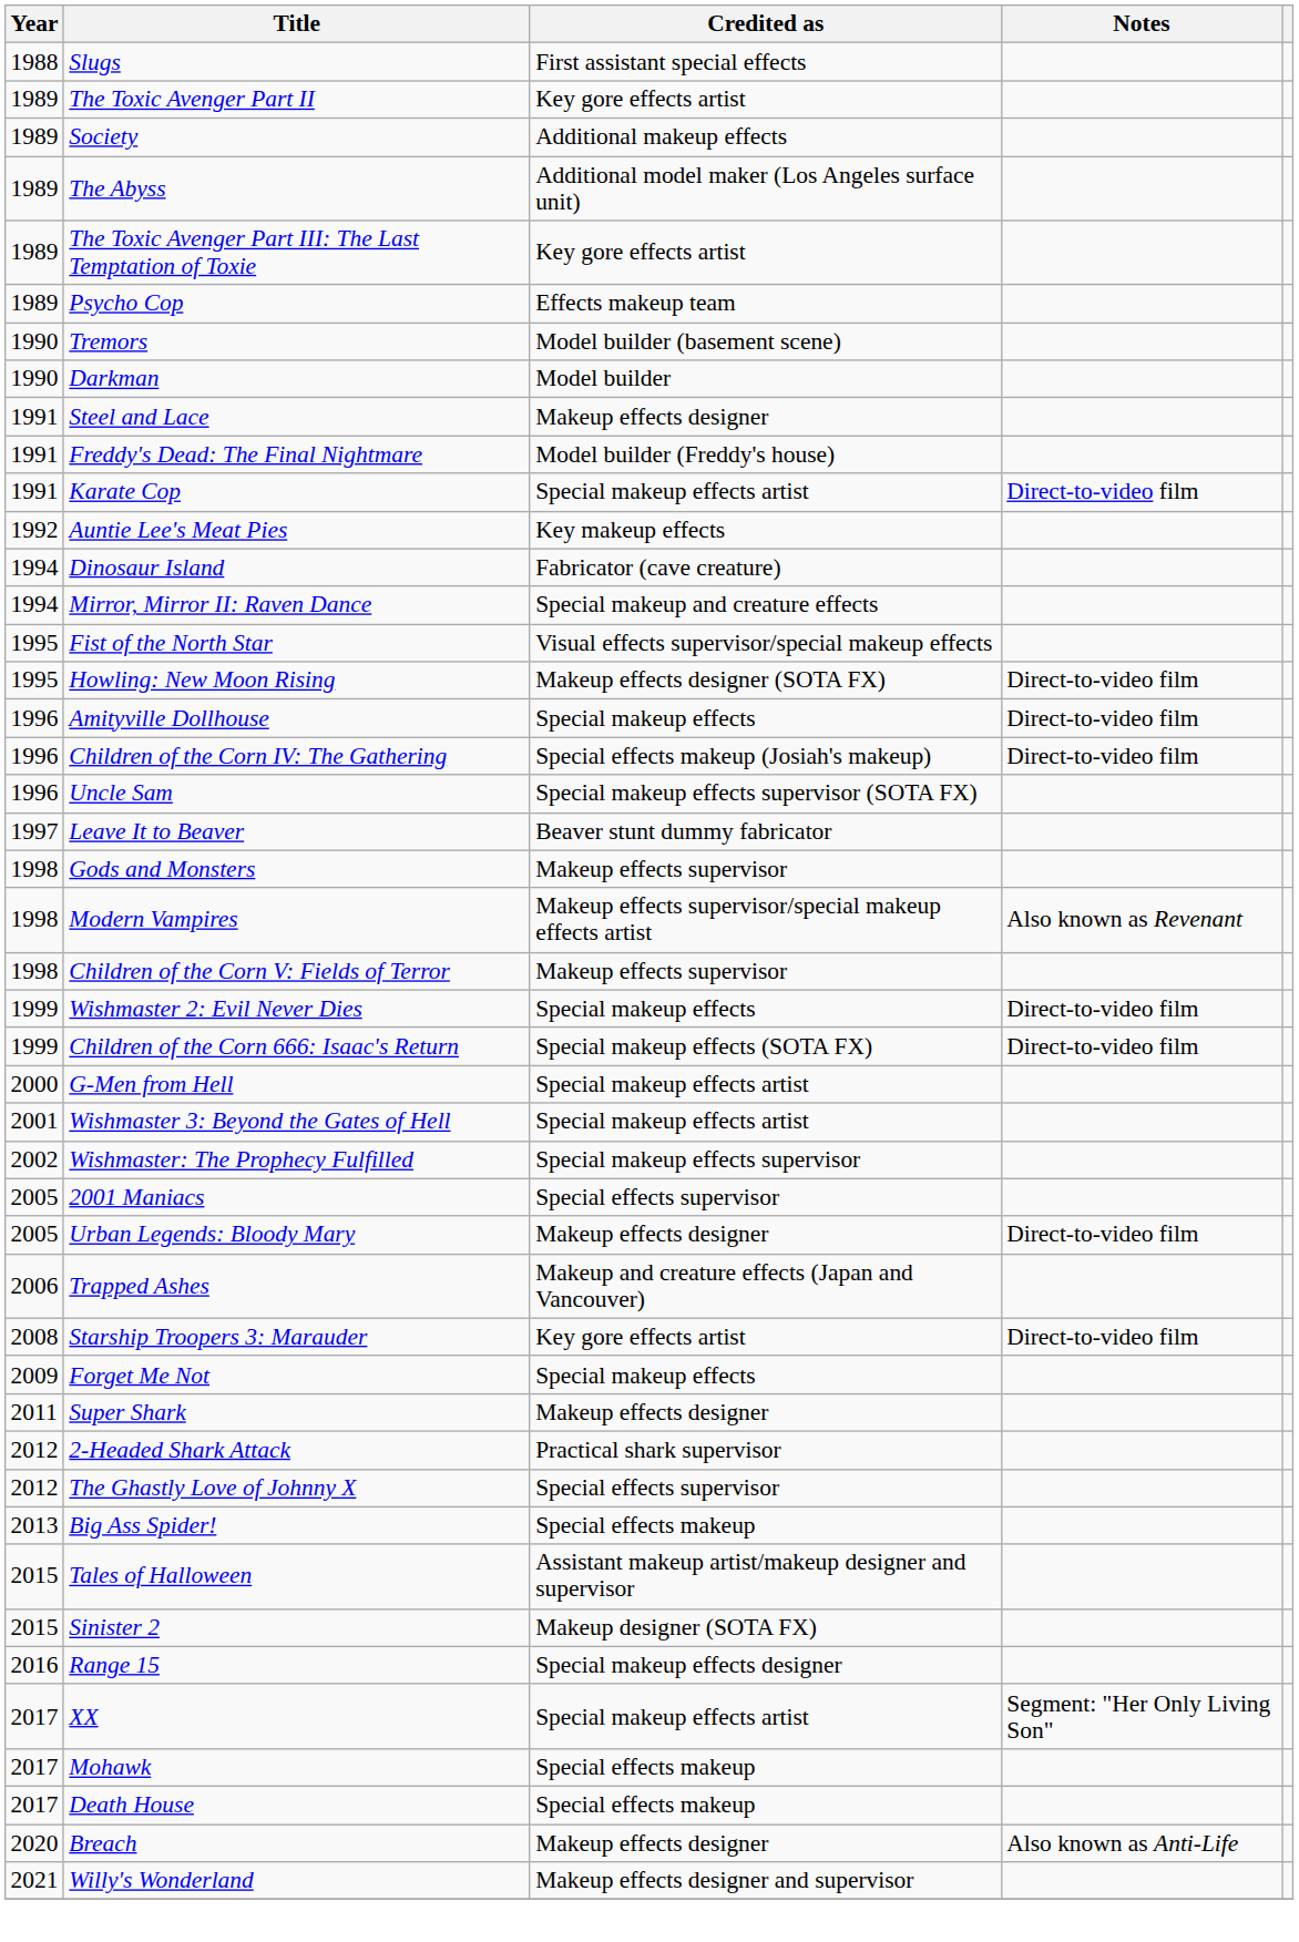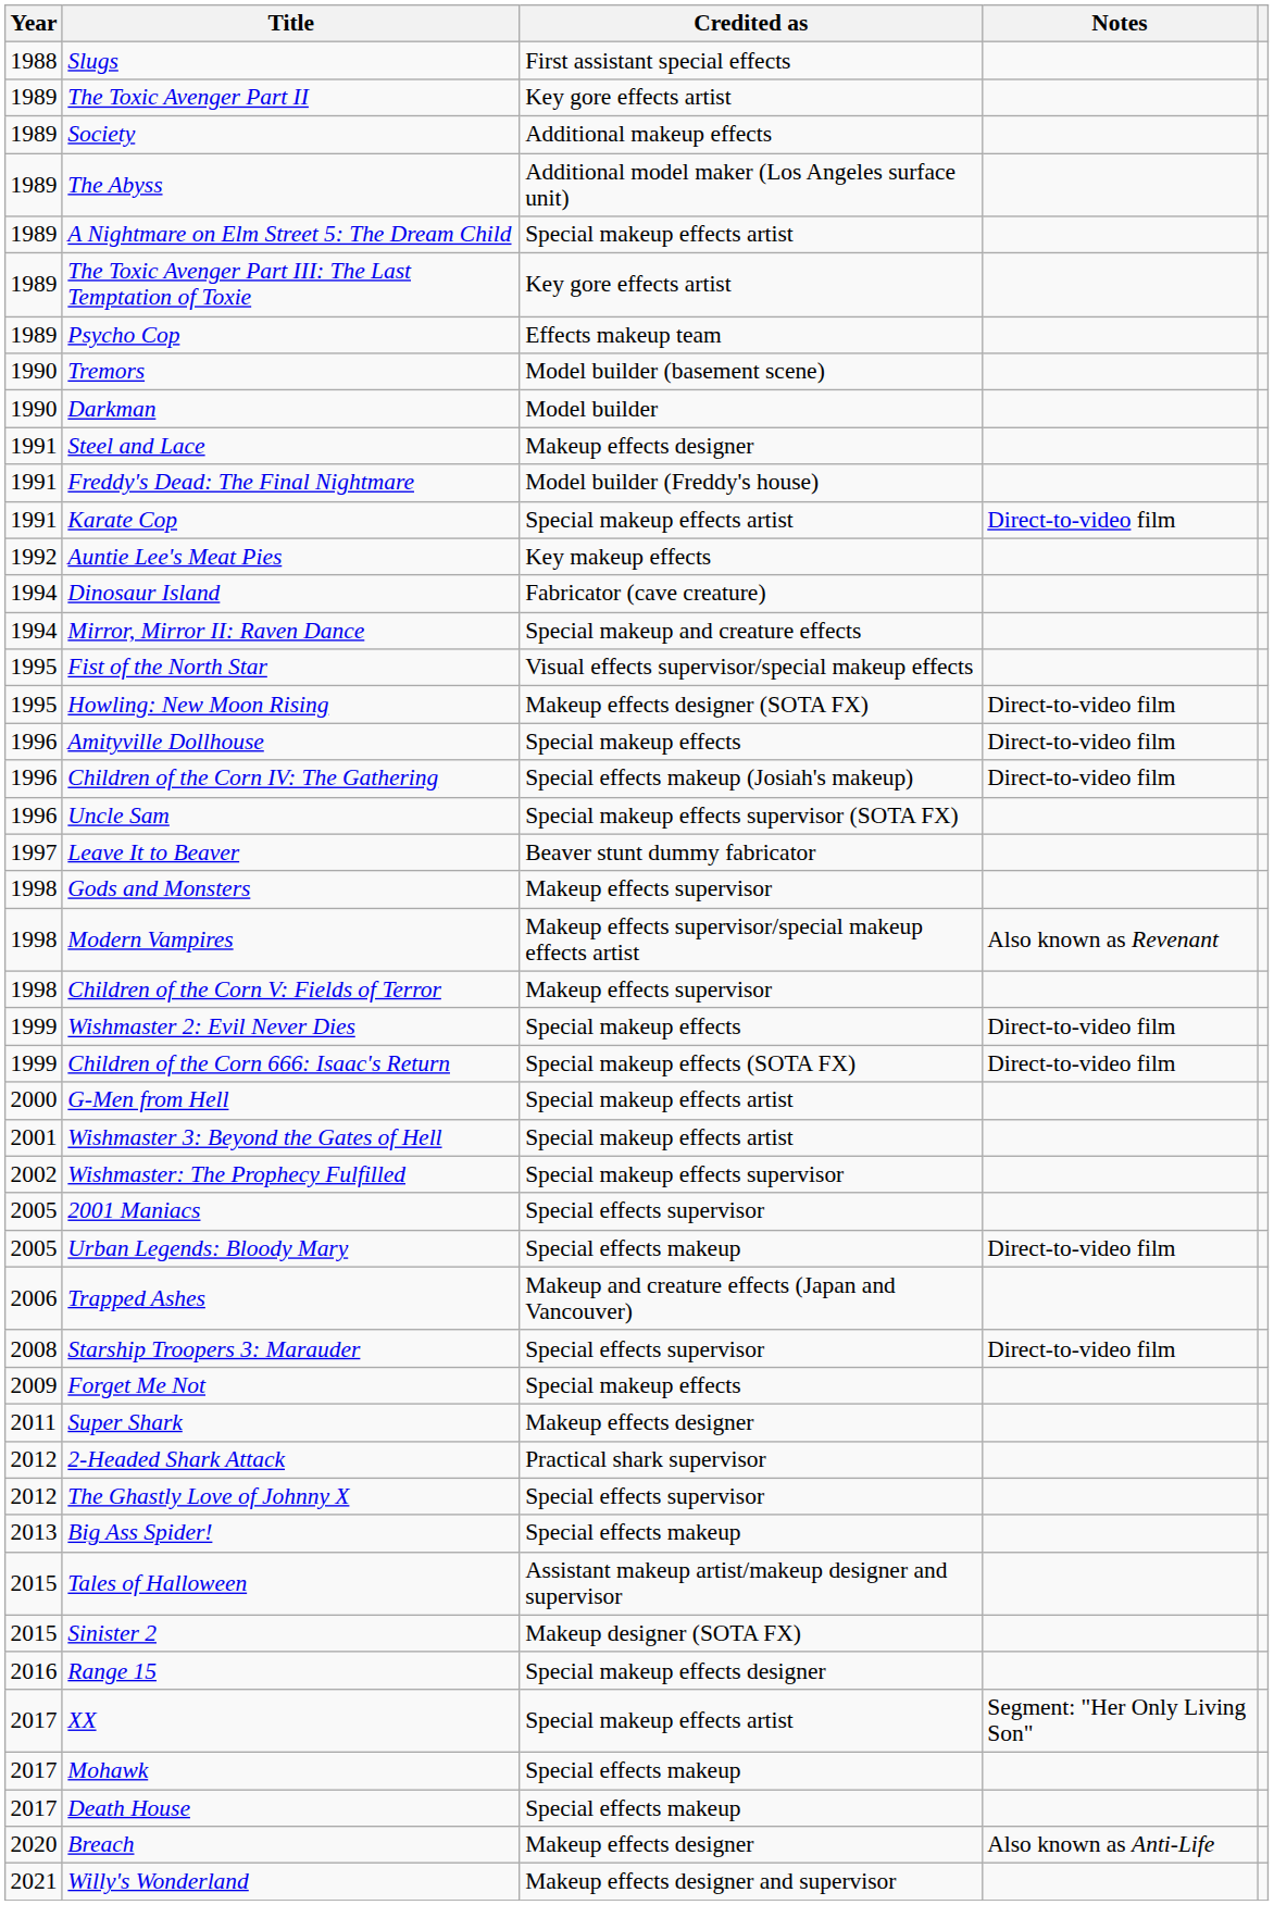+ row: 1989 | A Nightmare on Elm Street 5: The Dream Child | Special makeup effects artist
Urban Legends: Bloody Mary | Credited as: Makeup effects designer -> Special effects makeup
Starship Troopers 3: Marauder | Credited as: Key gore effects artist -> Special effects supervisor
